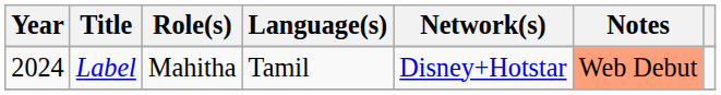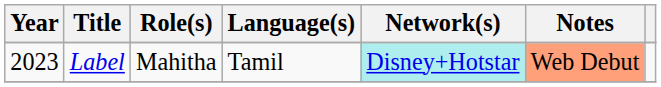Label | Year: 2024 -> 2023
Label | Network(s): no background -> paleturquoise background
